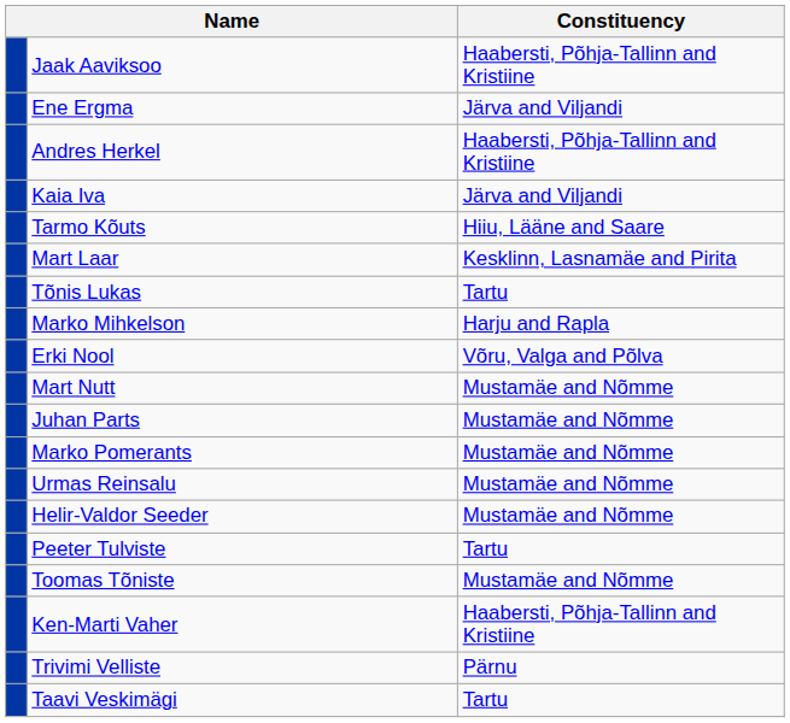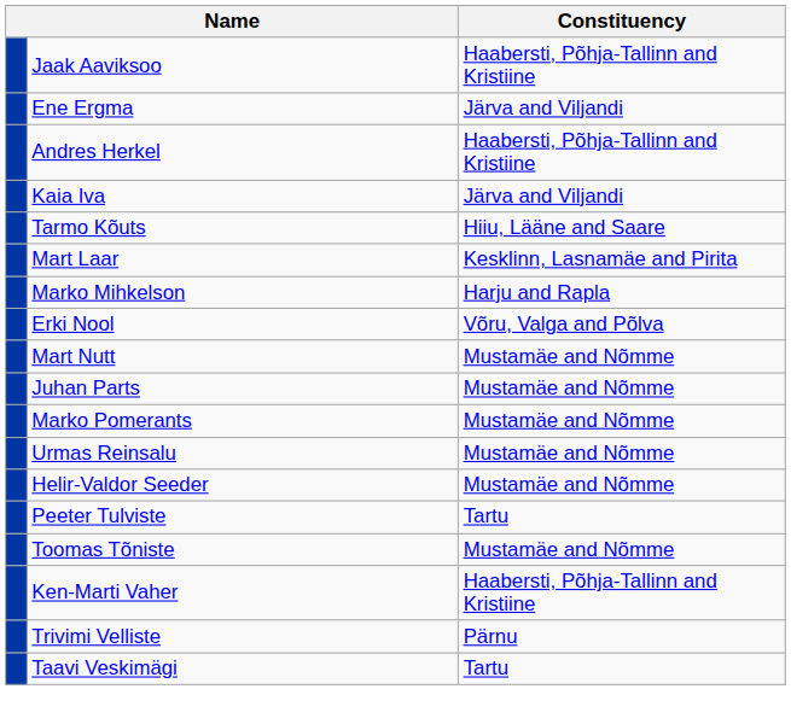- row: Tõnis Lukas | Tartu
